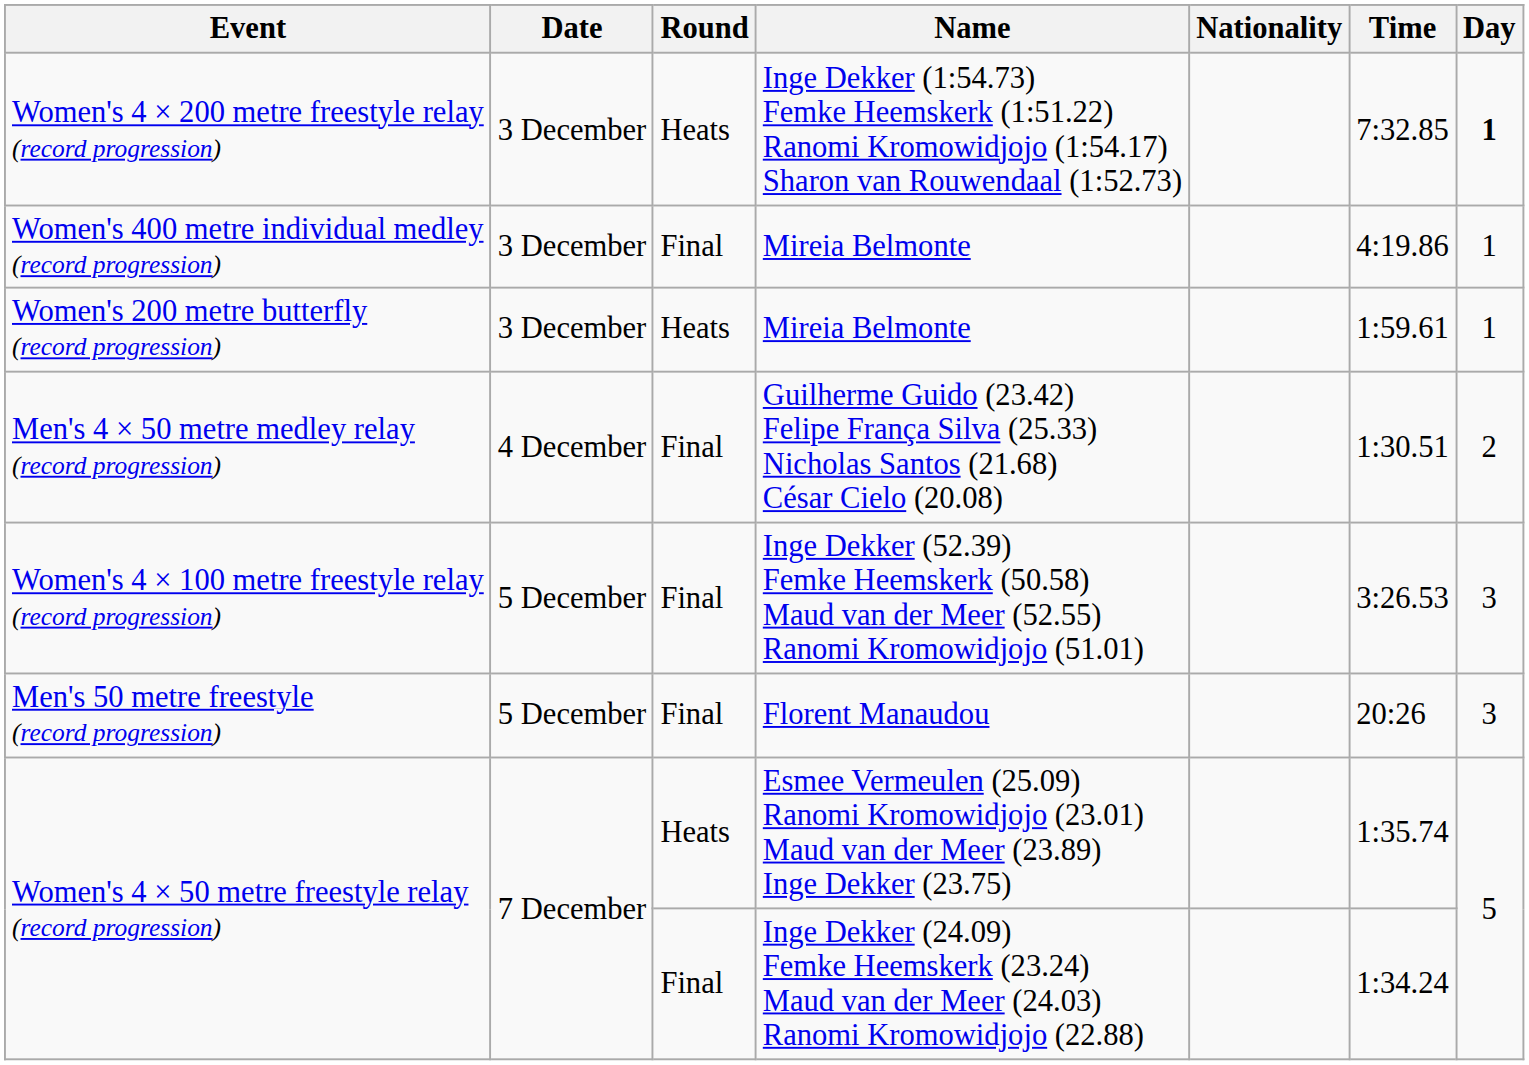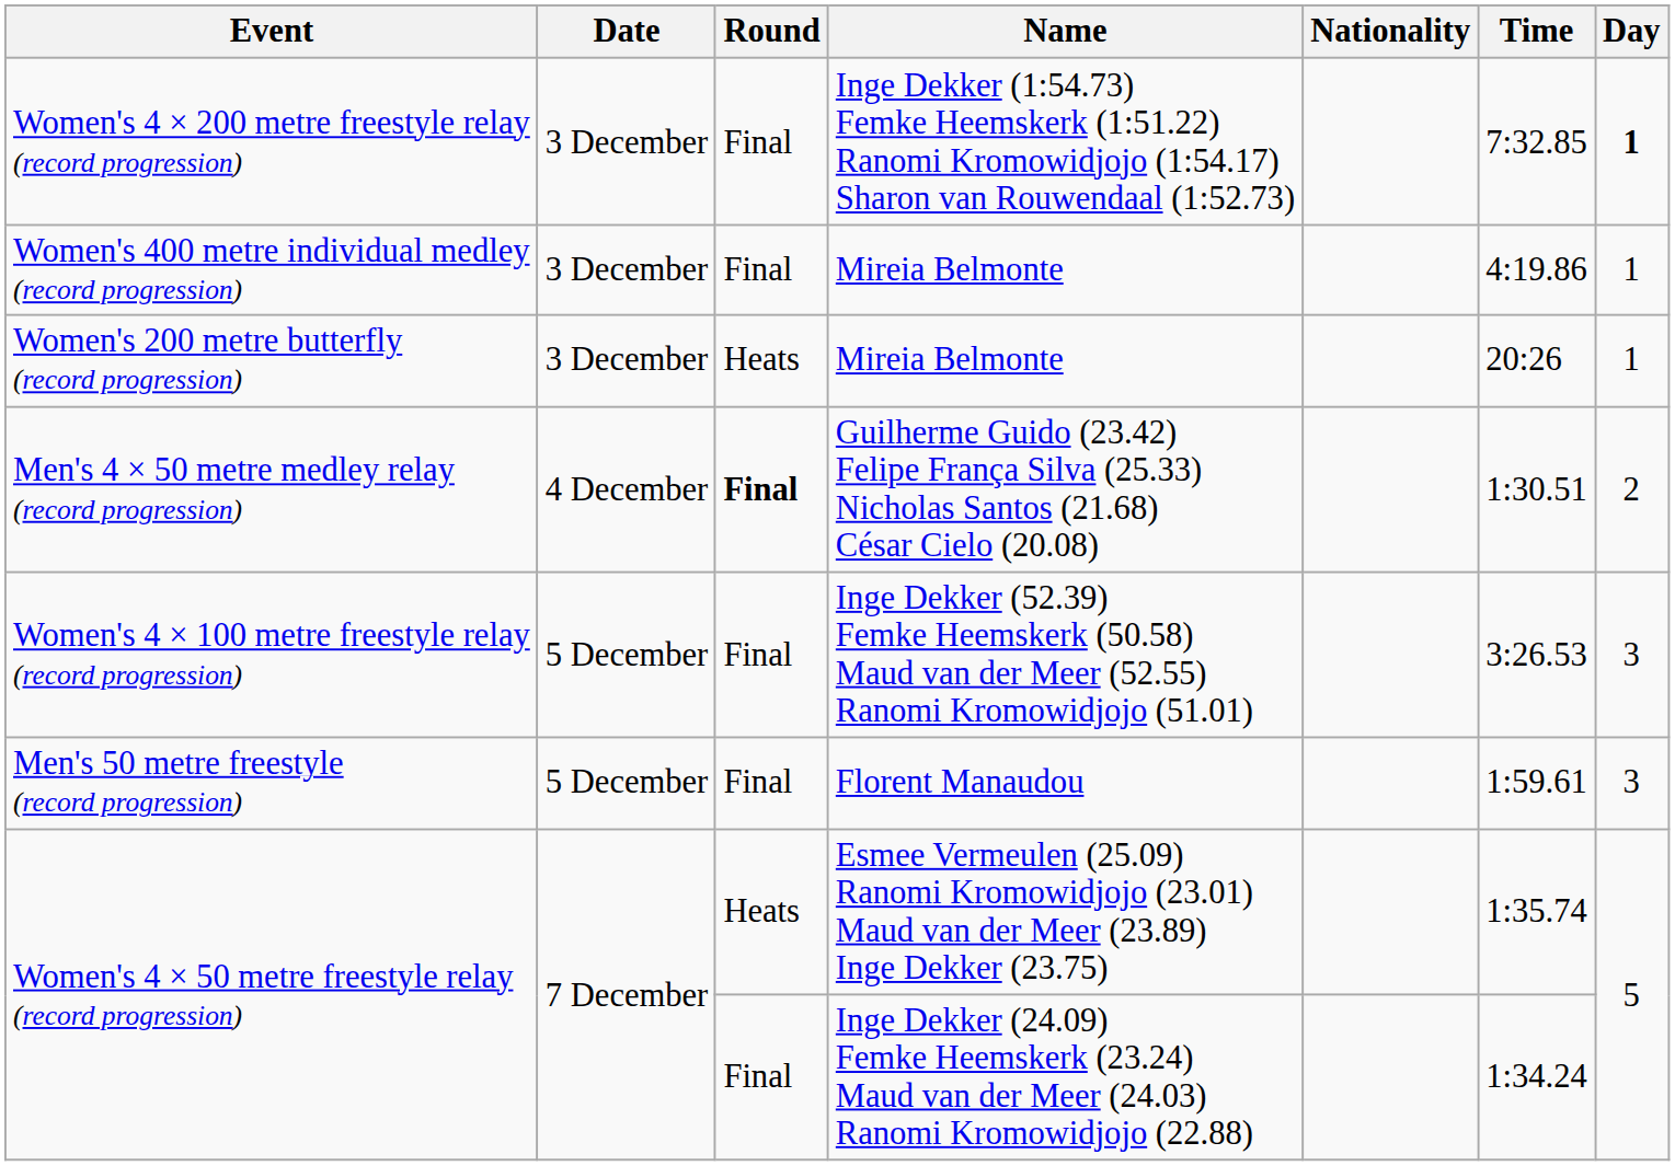Women's 4 × 200 metre freestyle relay (record progression) | Round: Heats -> Final
Women's 200 metre butterfly (record progression) | Time: 1:59.61 -> 20:26
Men's 4 × 50 metre medley relay (record progression) | Round: normal -> bold
Men's 50 metre freestyle (record progression) | Time: 20:26 -> 1:59.61
